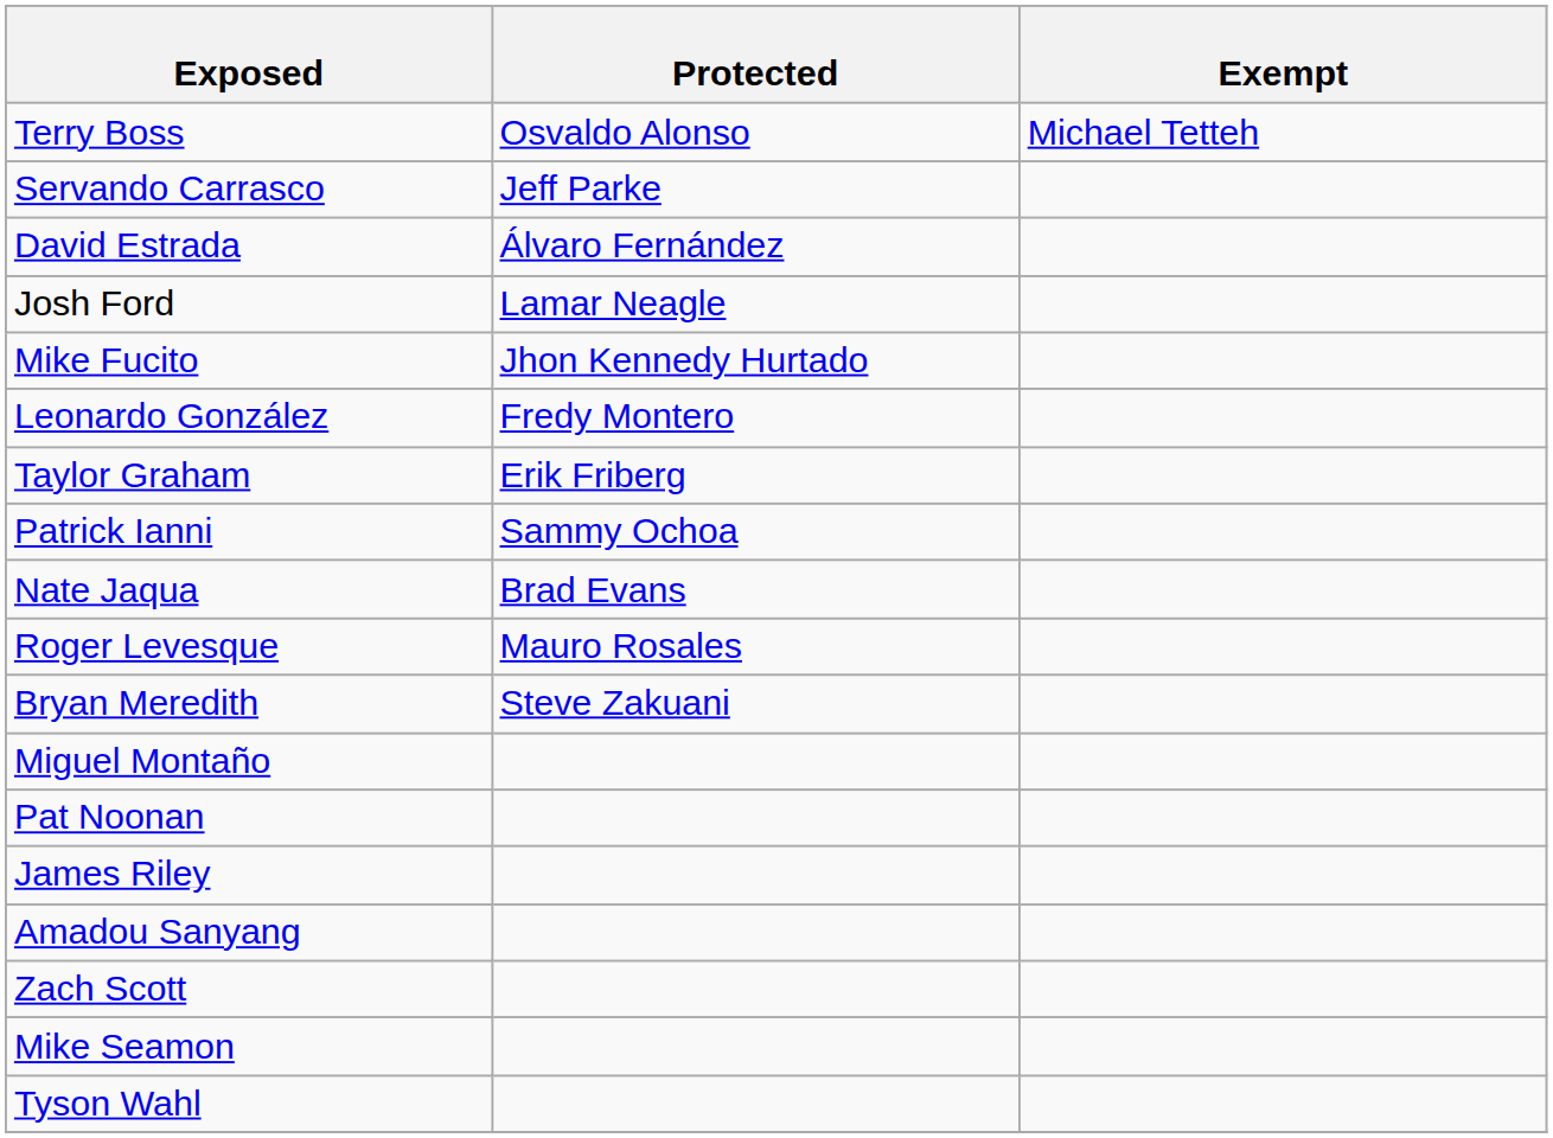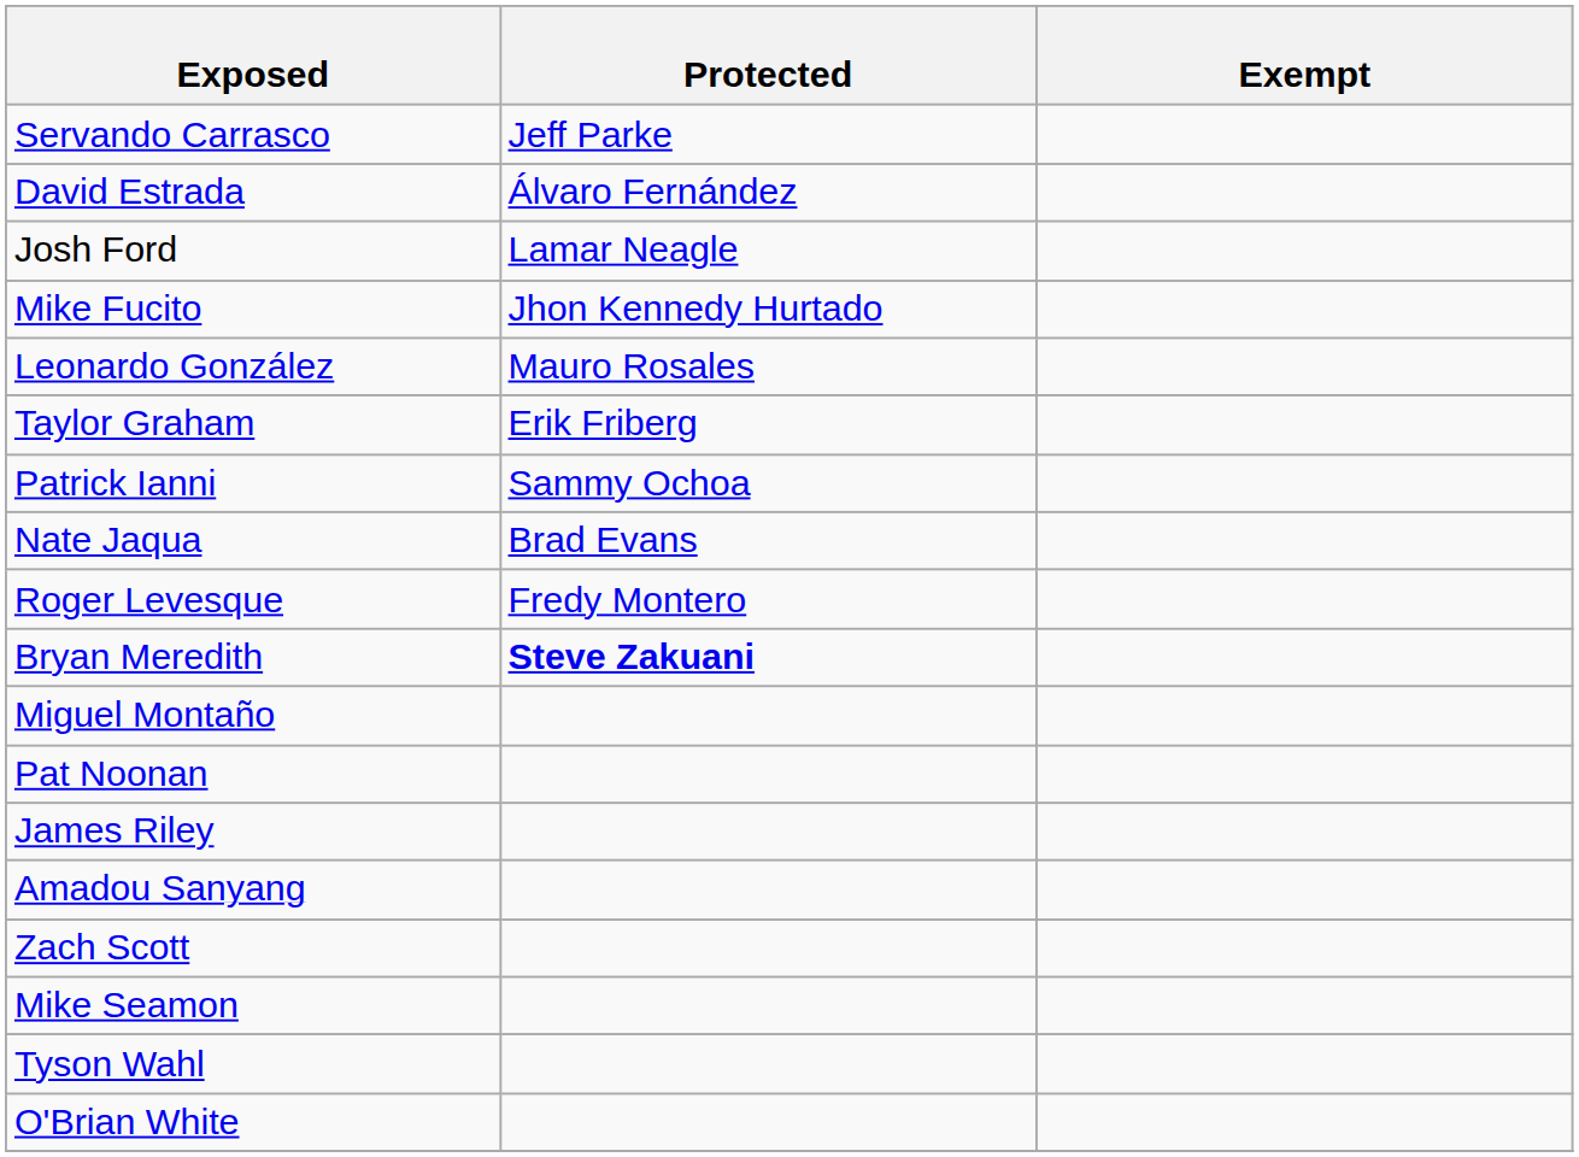- row: Terry Boss | Osvaldo Alonso | Michael Tetteh
Leonardo González | Protected: Fredy Montero -> Mauro Rosales
Roger Levesque | Protected: Mauro Rosales -> Fredy Montero
Bryan Meredith | Protected: normal -> bold
+ row: O'Brian White
